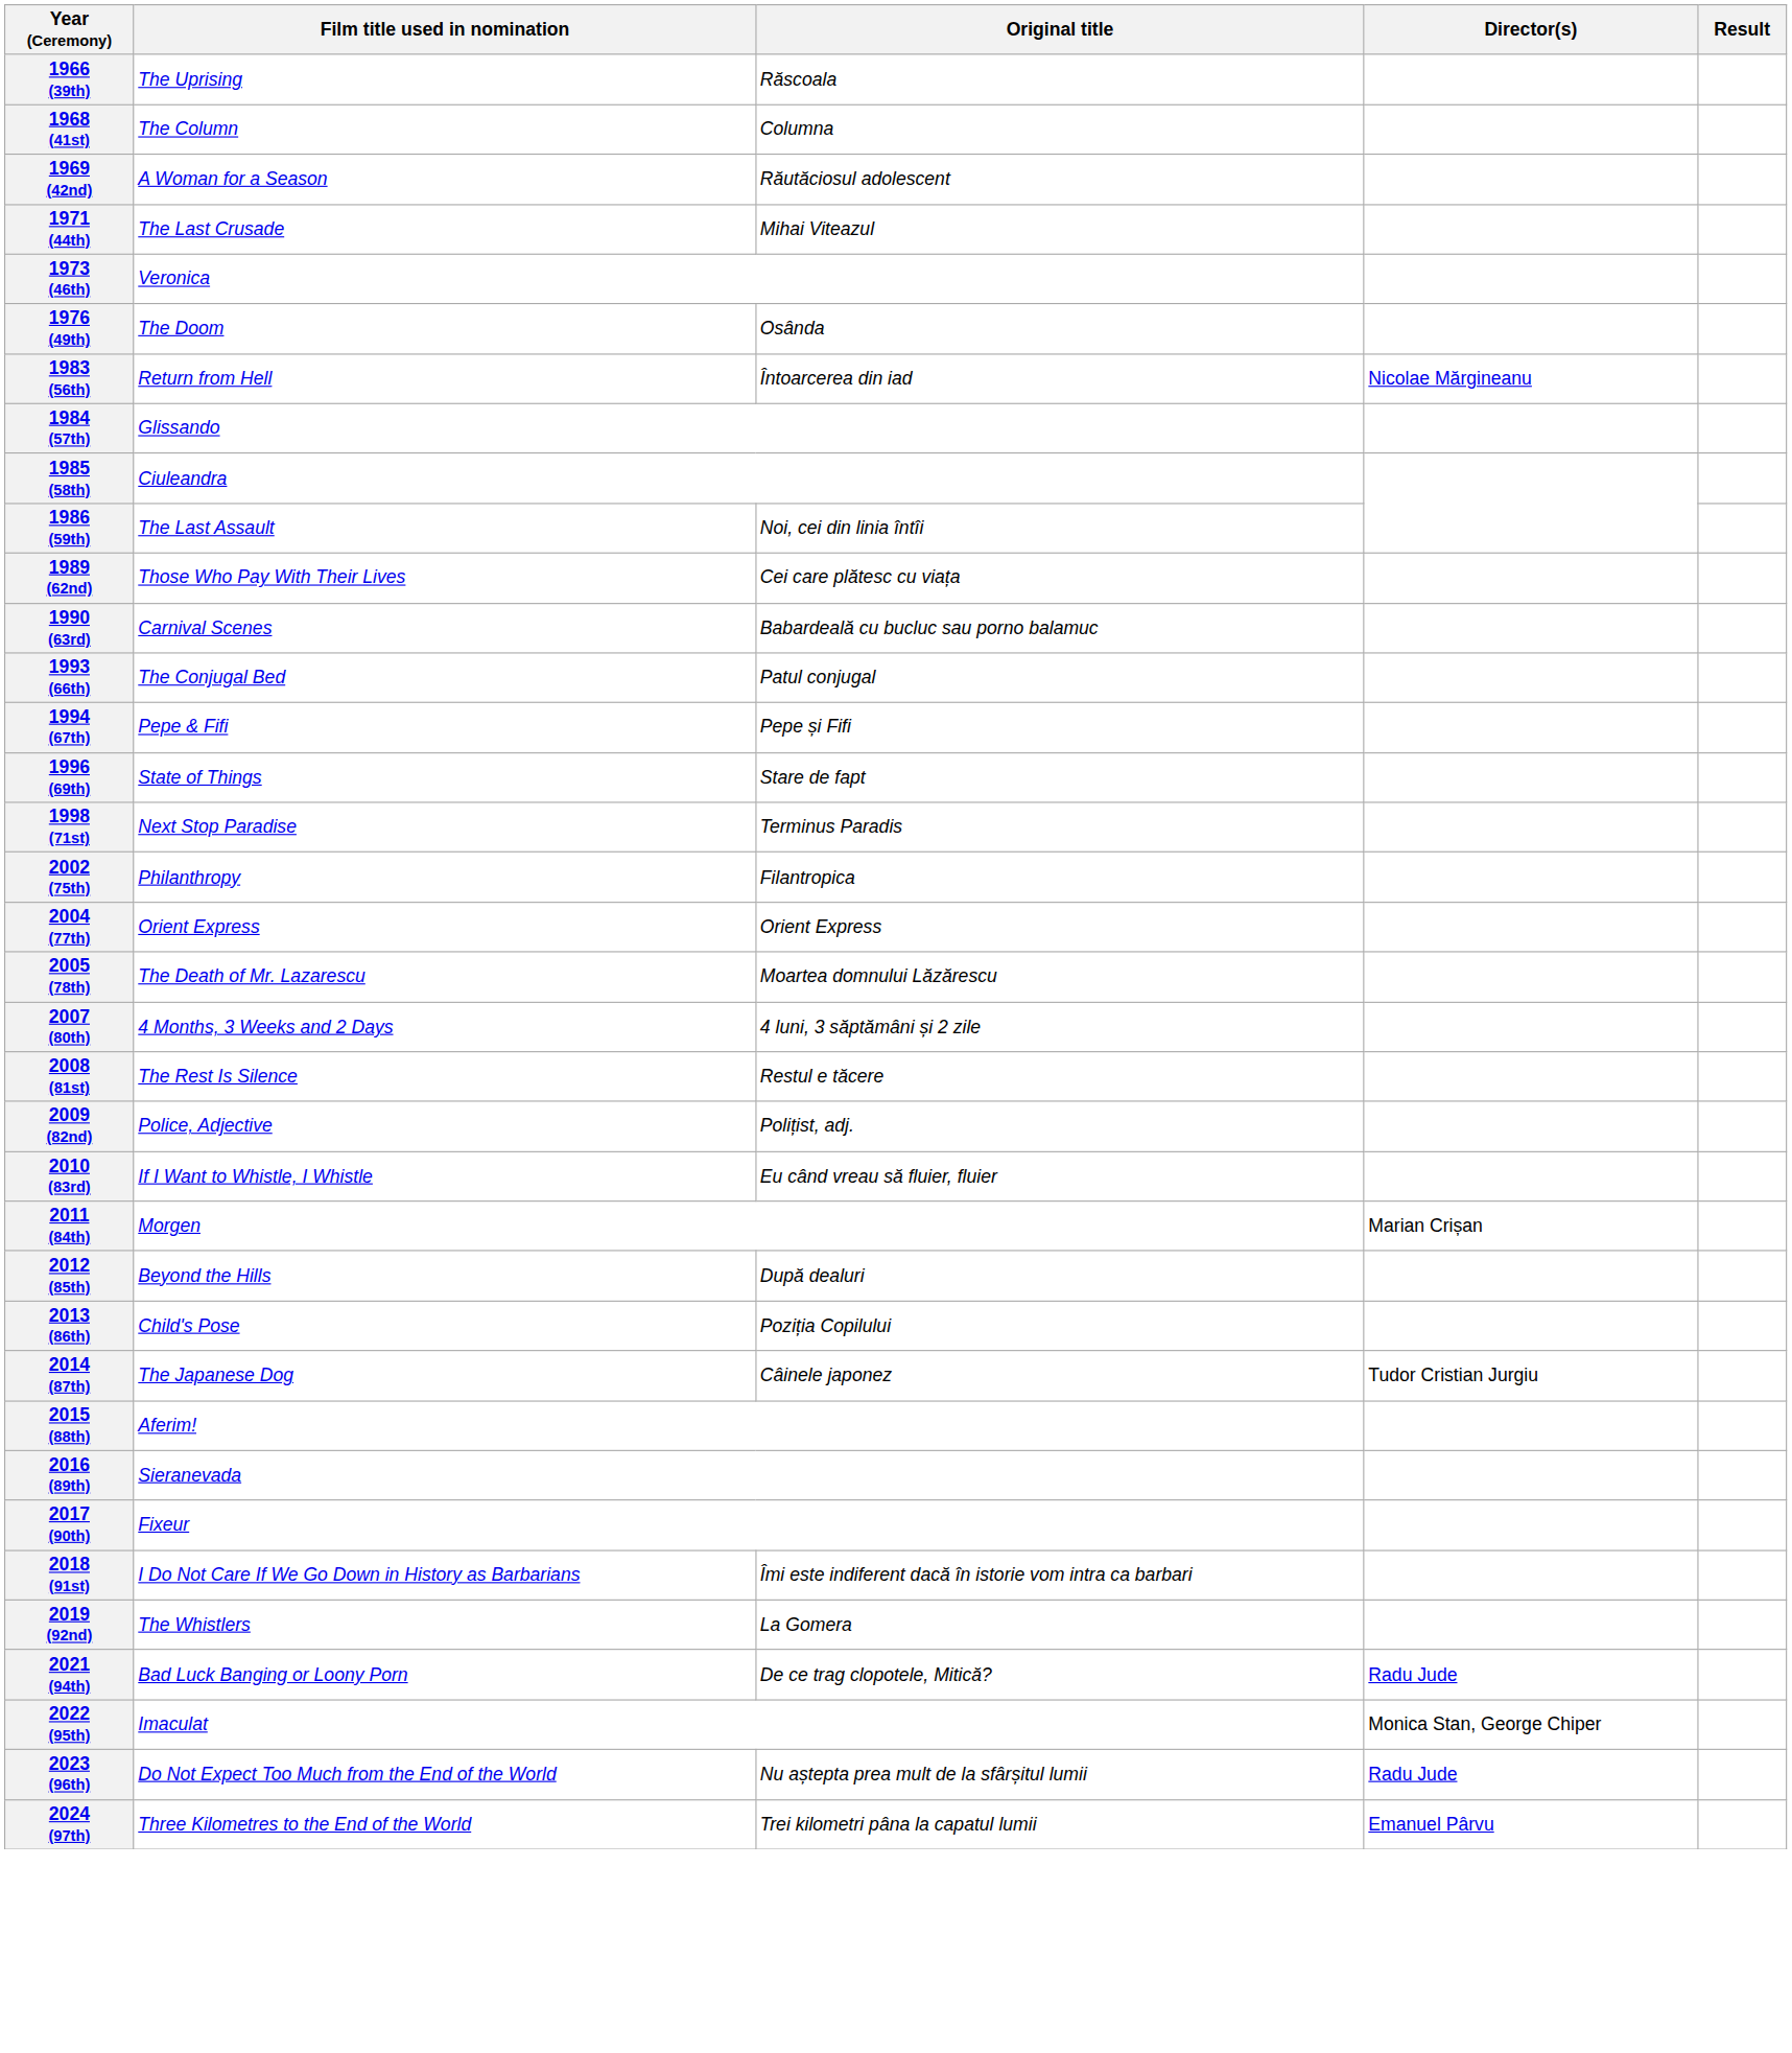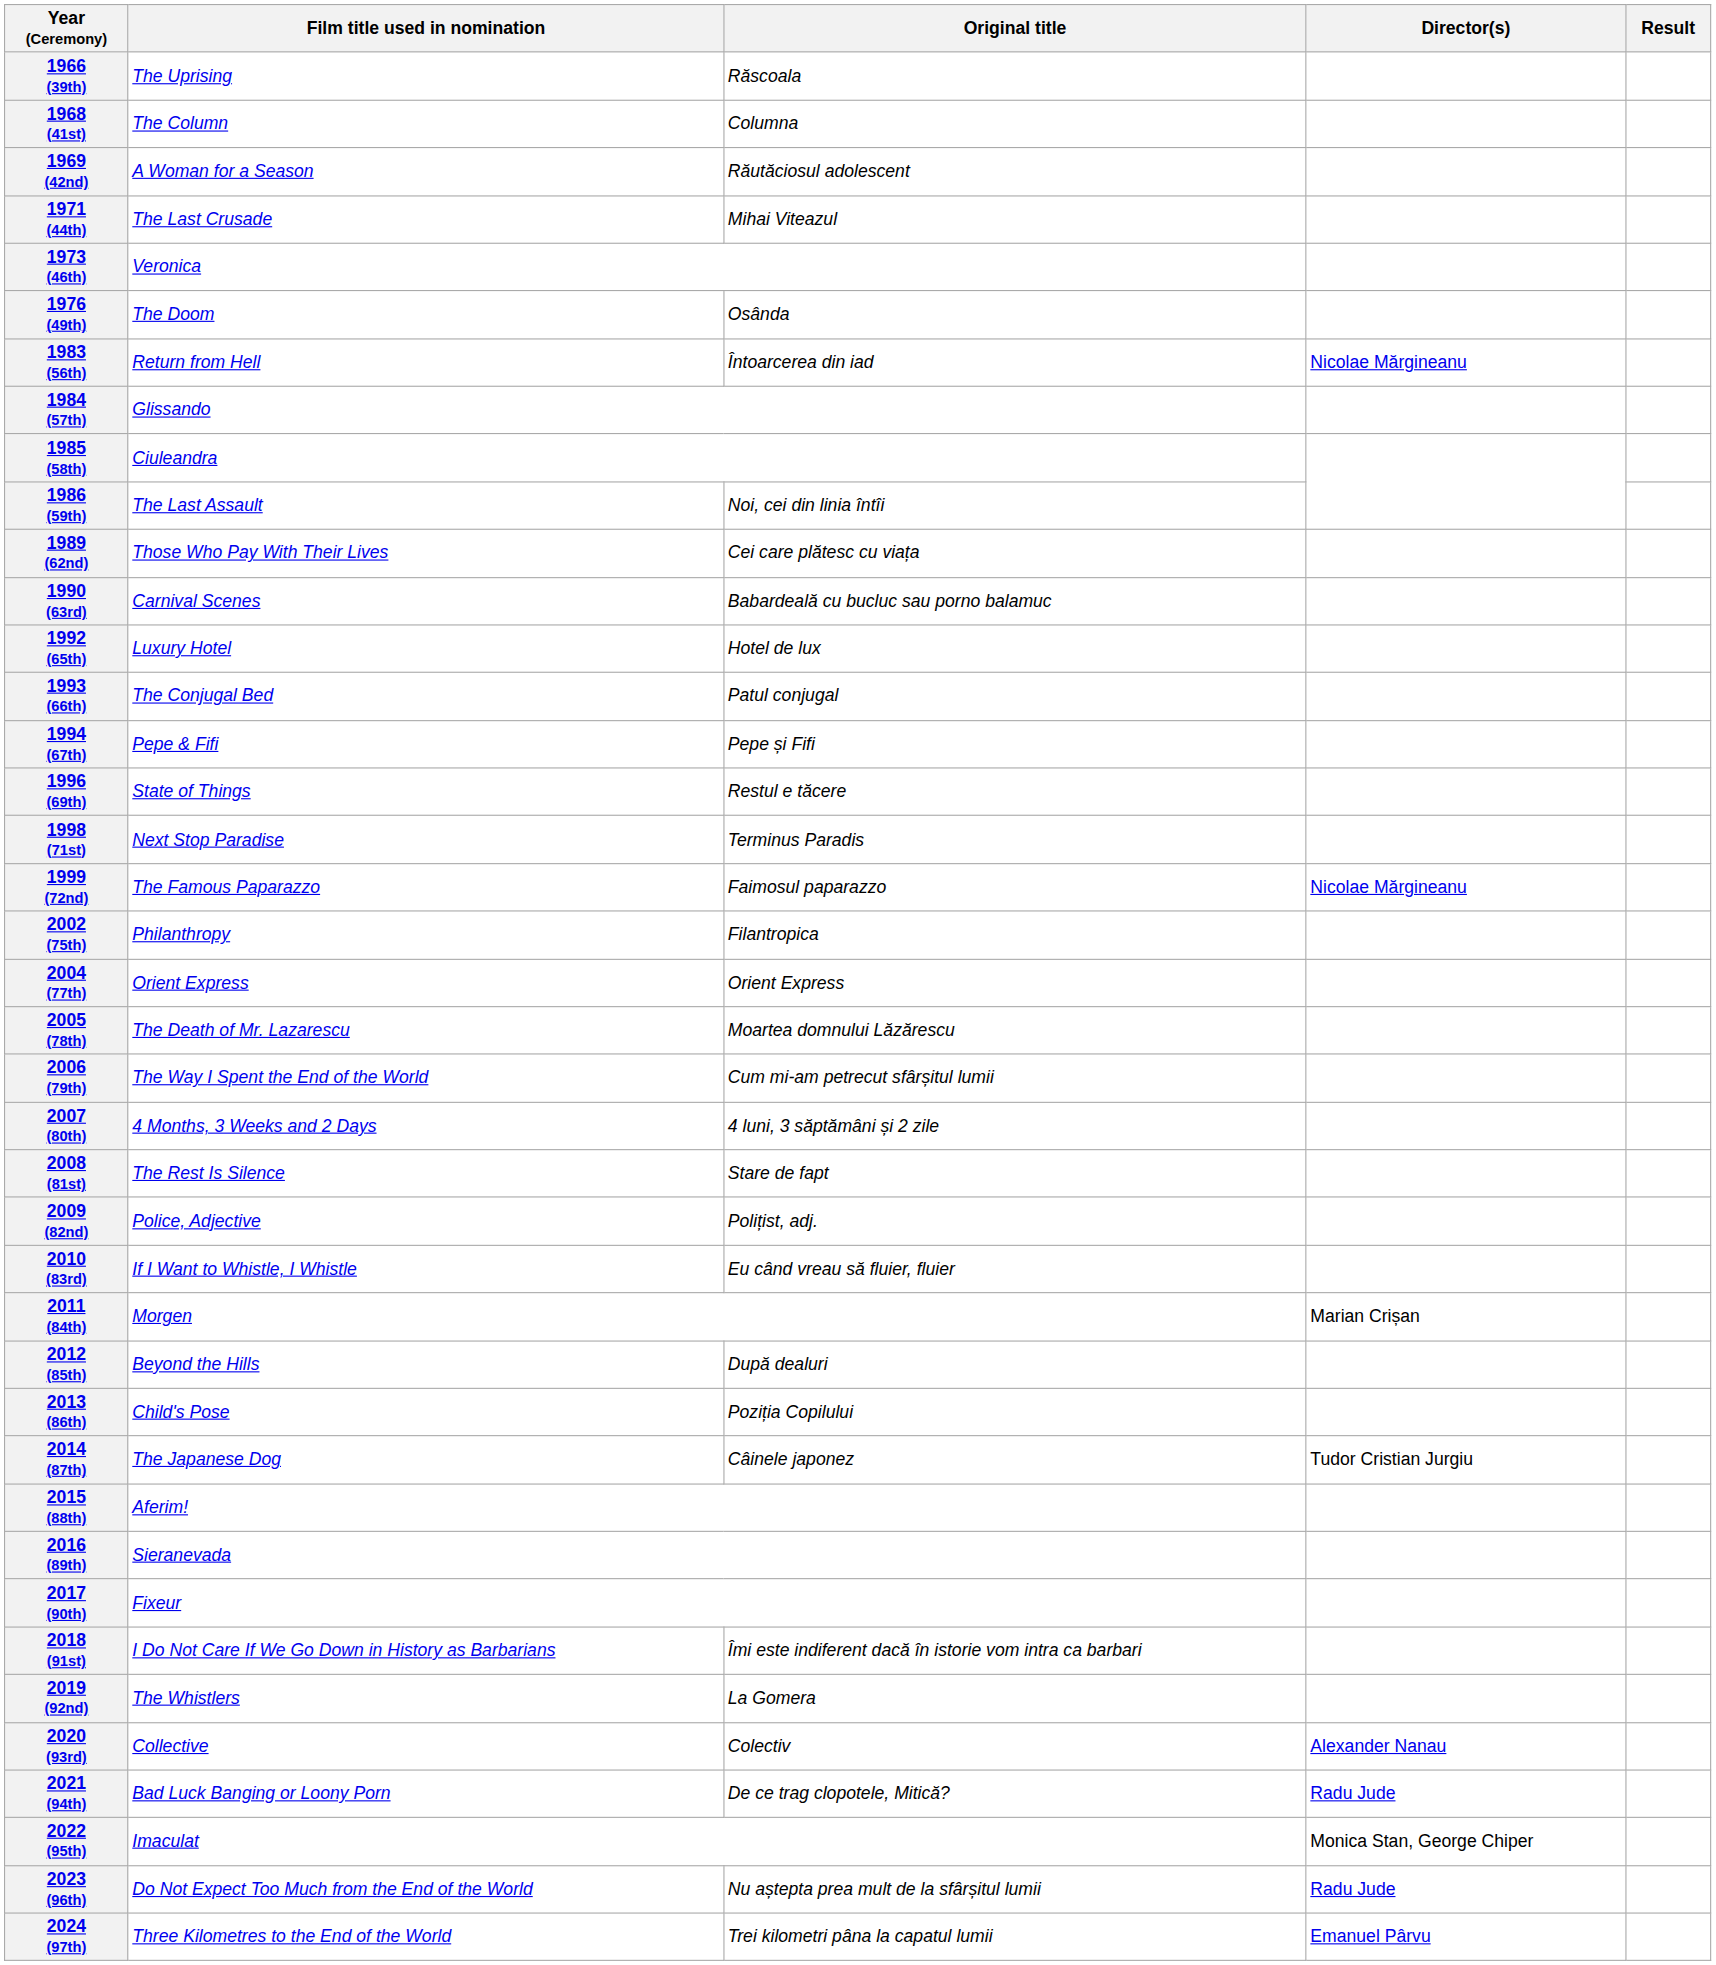+ row: 1992 (65th) | Luxury Hotel | Hotel de lux
1996 (69th) | Original title: Stare de fapt -> Restul e tăcere
+ row: 1999 (72nd) | The Famous Paparazzo | Faimosul paparazzo | Nicolae Mărgineanu
+ row: 2006 (79th) | The Way I Spent the End of the World | Cum mi-am petrecut sfârșitul lumii
2008 (81st) | Original title: Restul e tăcere -> Stare de fapt
+ row: 2020 (93rd) | Collective | Colectiv | Alexander Nanau
